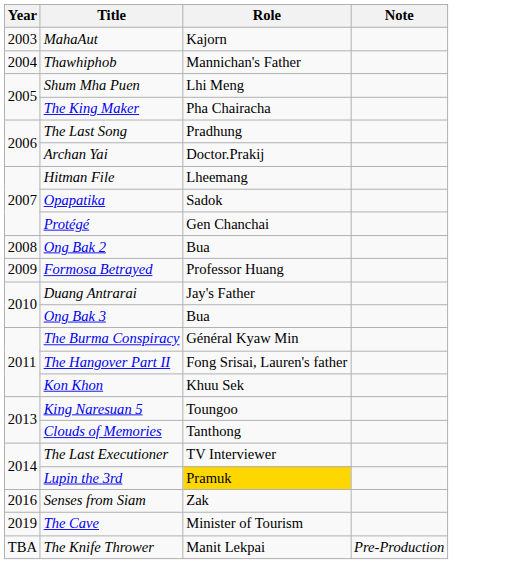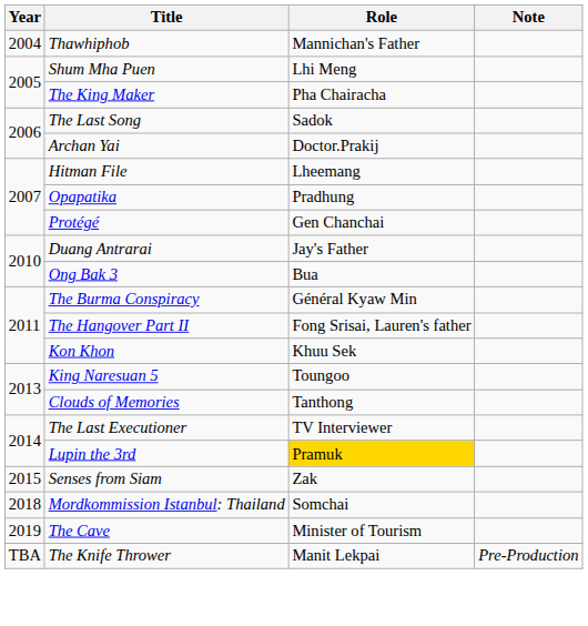- row: 2003 | MahaAut | Kajorn
The Last Song | Role: Pradhung -> Sadok
Opapatika | Role: Sadok -> Pradhung
- row: 2008 | Ong Bak 2 | Bua
- row: 2009 | Formosa Betrayed | Professor Huang
Senses from Siam | Year: 2016 -> 2015
+ row: 2018 | Mordkommission Istanbul: Thailand | Somchai
